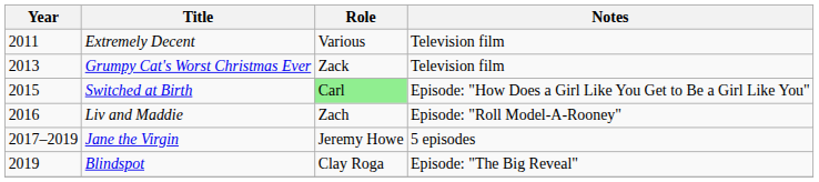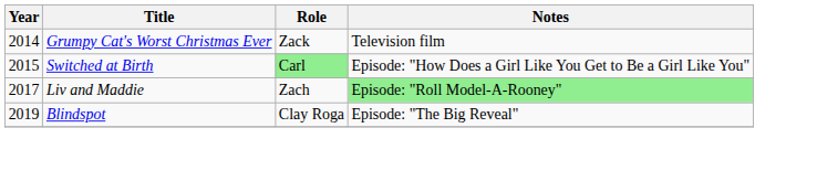- row: 2011 | Extremely Decent | Various | Television film
Grumpy Cat's Worst Christmas Ever | Year: 2013 -> 2014
Liv and Maddie | Year: 2016 -> 2017
Liv and Maddie | Notes: no background -> lightgreen background
- row: 2017–2019 | Jane the Virgin | Jeremy Howe | 5 episodes
